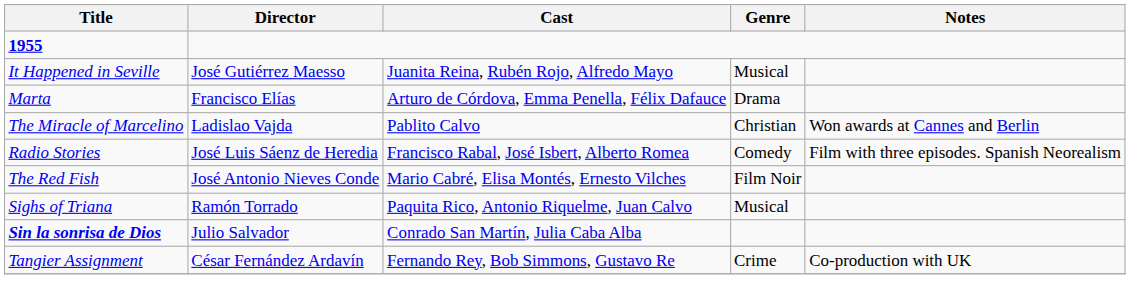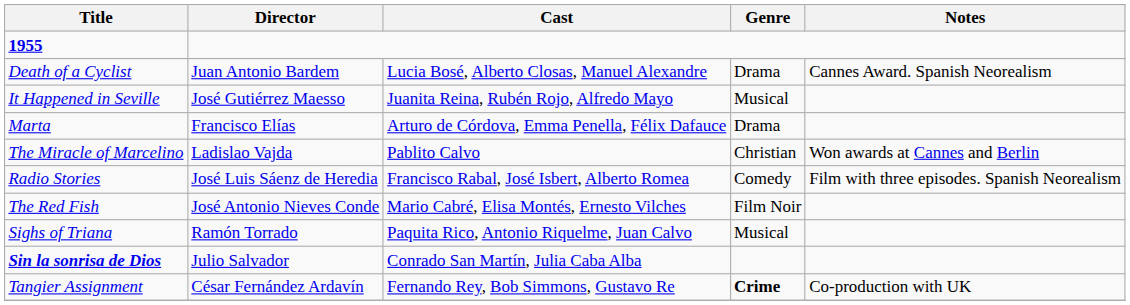+ row: Death of a Cyclist | Juan Antonio Bardem | Lucia Bosé, Alberto Closas, Manuel Alexandre | Drama | Cannes Award. Spanish Neorealism
Tangier Assignment | Genre: normal -> bold
